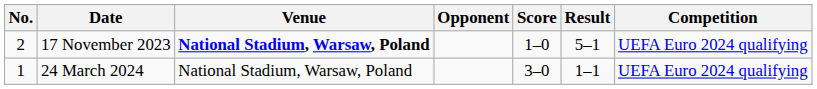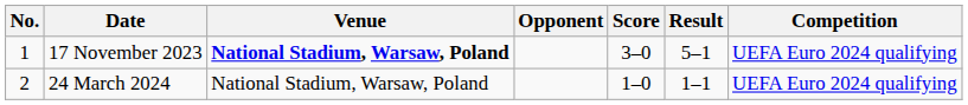17 November 2023 | No.: 2 -> 1
17 November 2023 | Score: 1–0 -> 3–0
24 March 2024 | No.: 1 -> 2
24 March 2024 | Score: 3–0 -> 1–0
